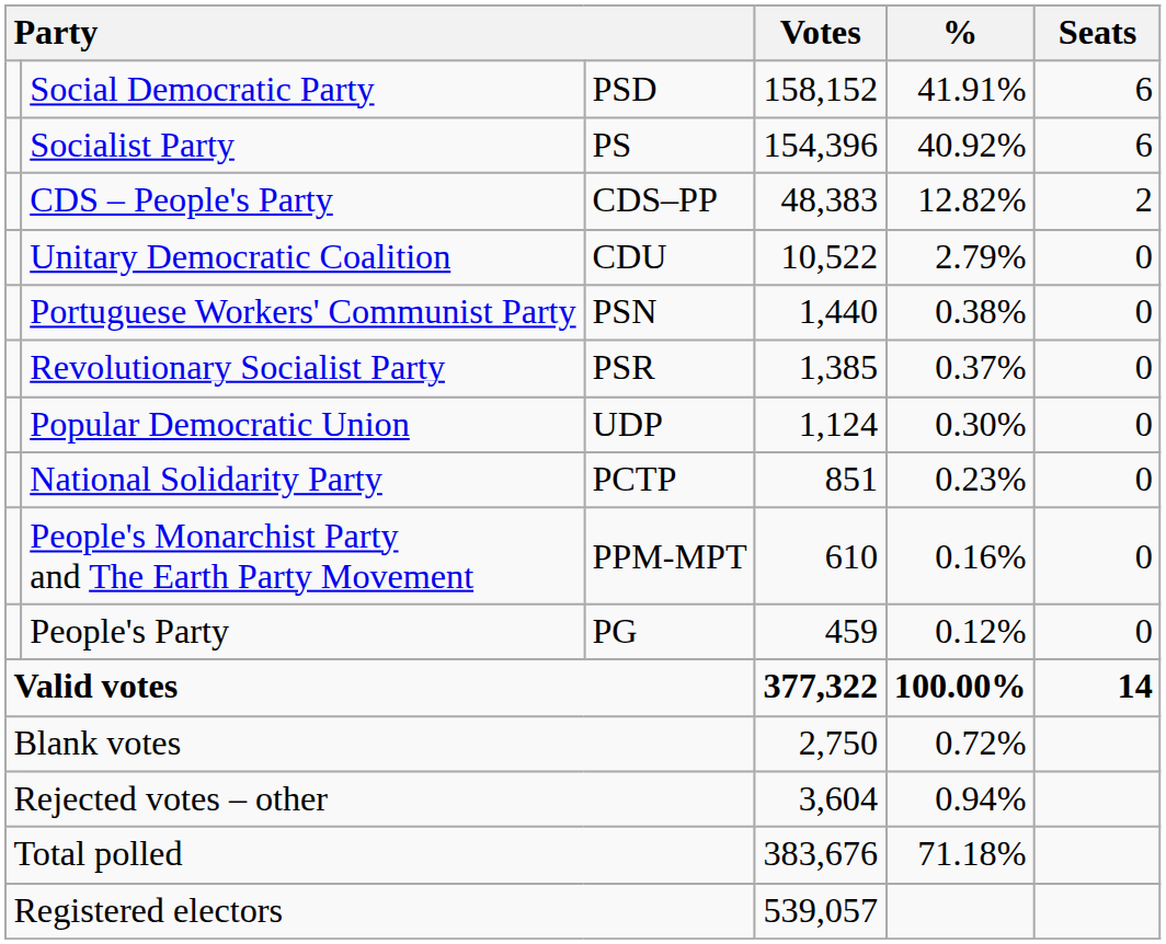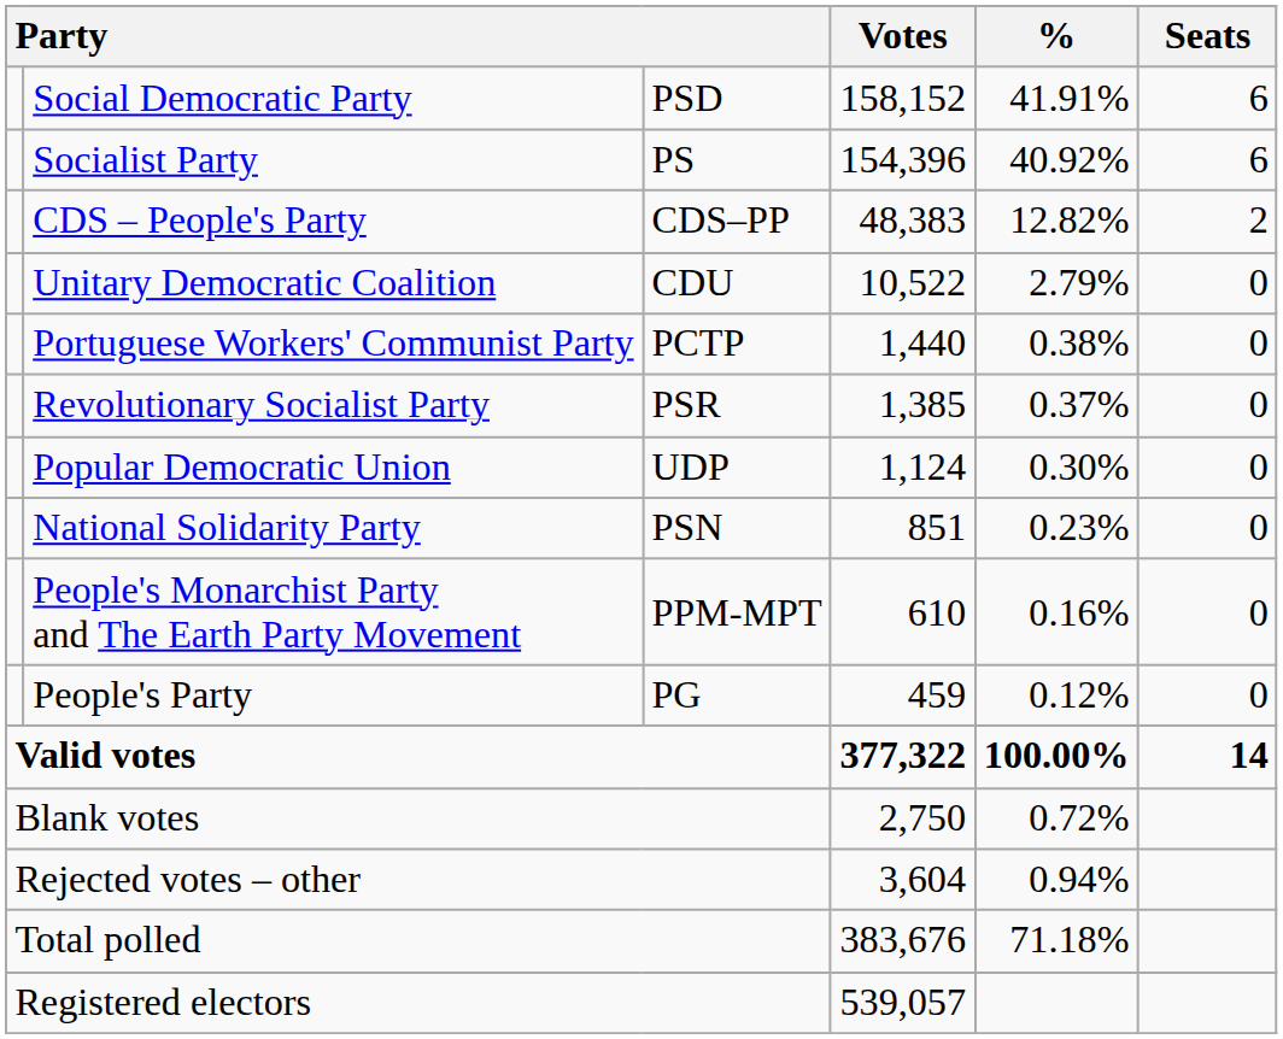Portuguese Workers' Communist Party | column 3: PSN -> PCTP
National Solidarity Party | column 3: PCTP -> PSN
